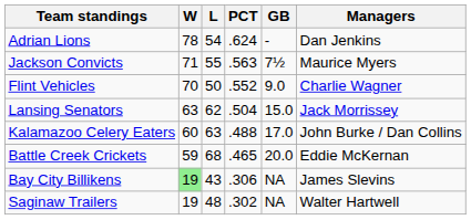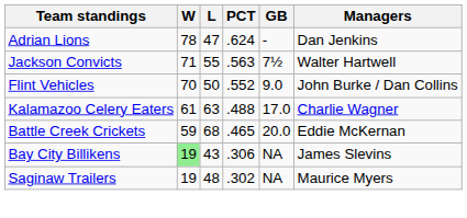Adrian Lions | L: 54 -> 47
Jackson Convicts | Managers: Maurice Myers -> Walter Hartwell
Flint Vehicles | Managers: Charlie Wagner -> John Burke / Dan Collins
- row: Lansing Senators | 63 | 62 | .504 | 15.0 | Jack Morrissey
Kalamazoo Celery Eaters | W: 60 -> 61
Kalamazoo Celery Eaters | Managers: John Burke / Dan Collins -> Charlie Wagner
Saginaw Trailers | Managers: Walter Hartwell -> Maurice Myers
